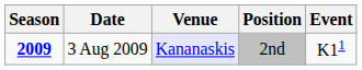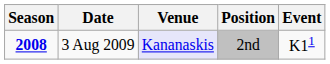3 Aug 2009 | Season: 2009 -> 2008
